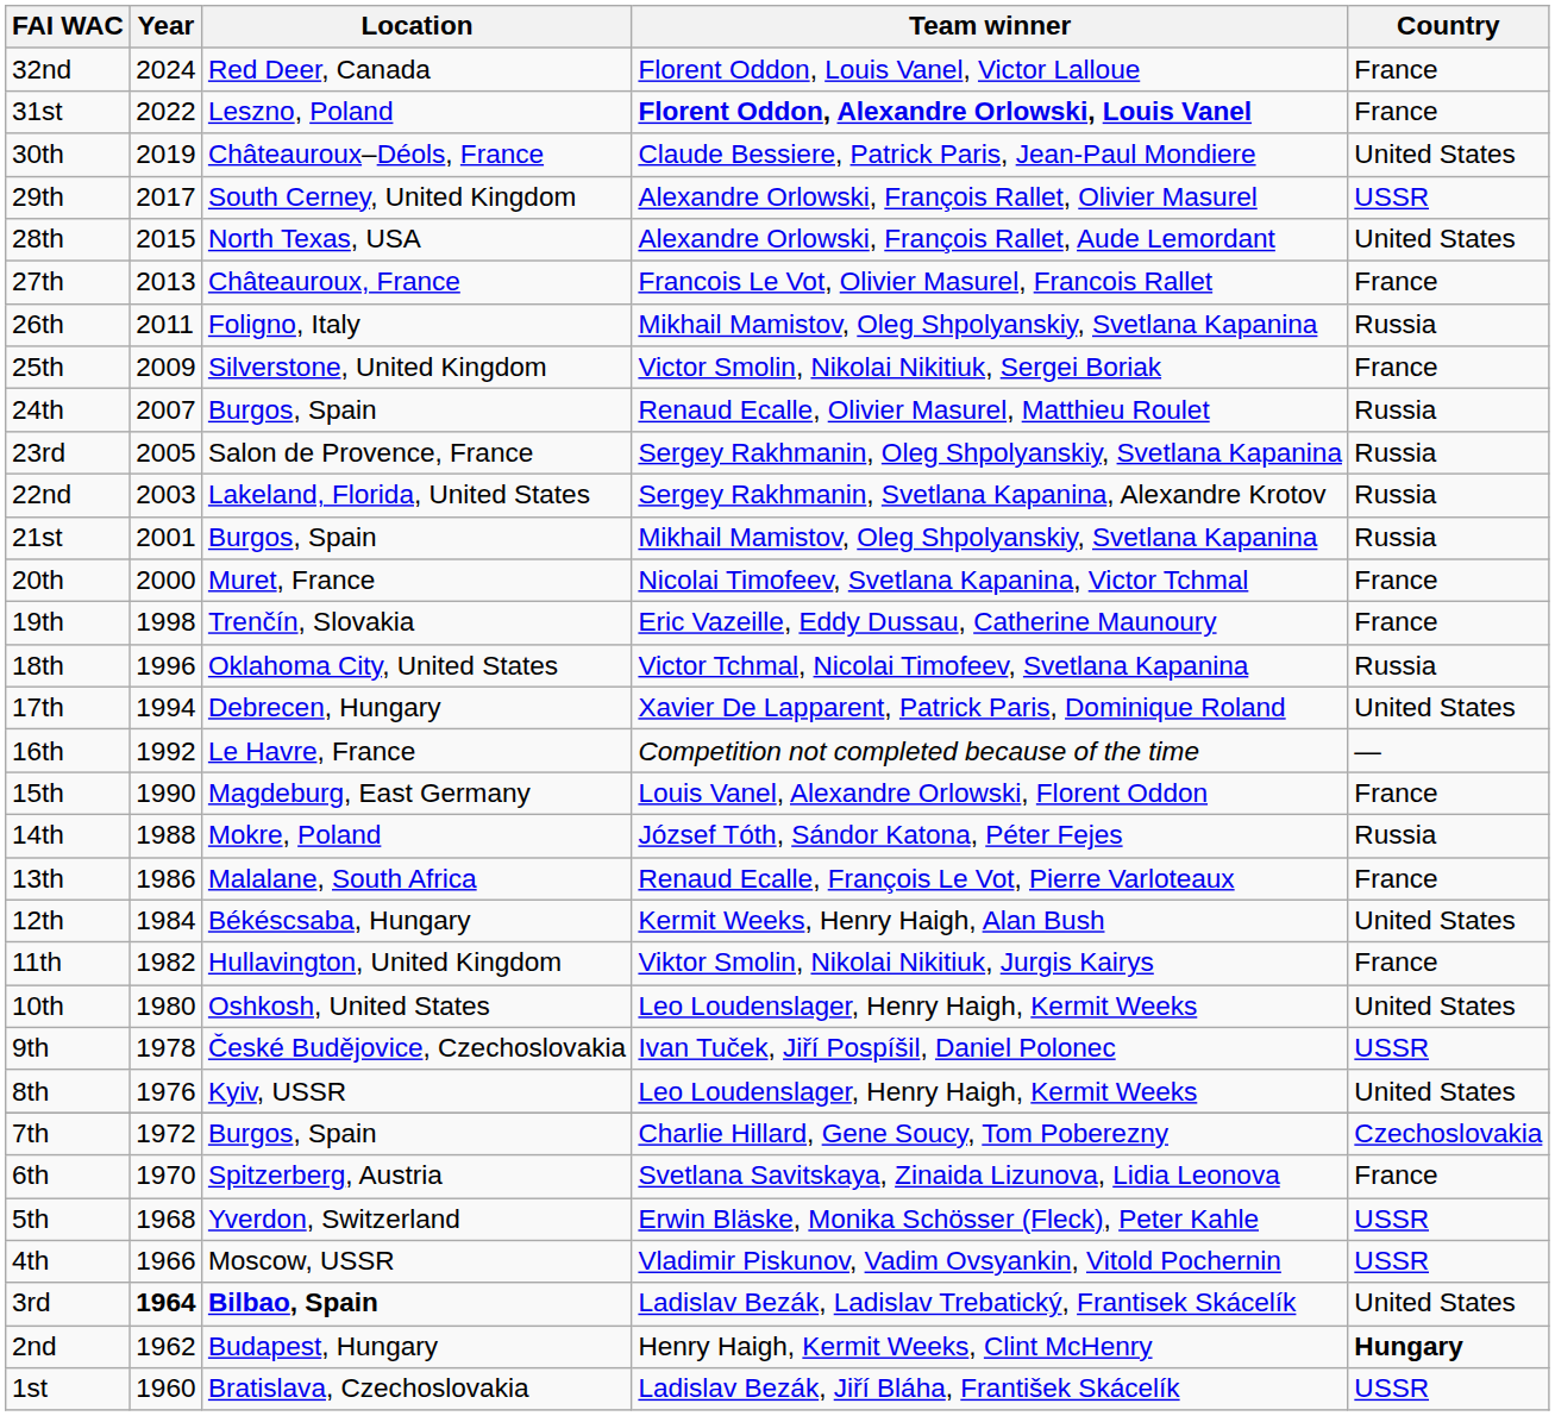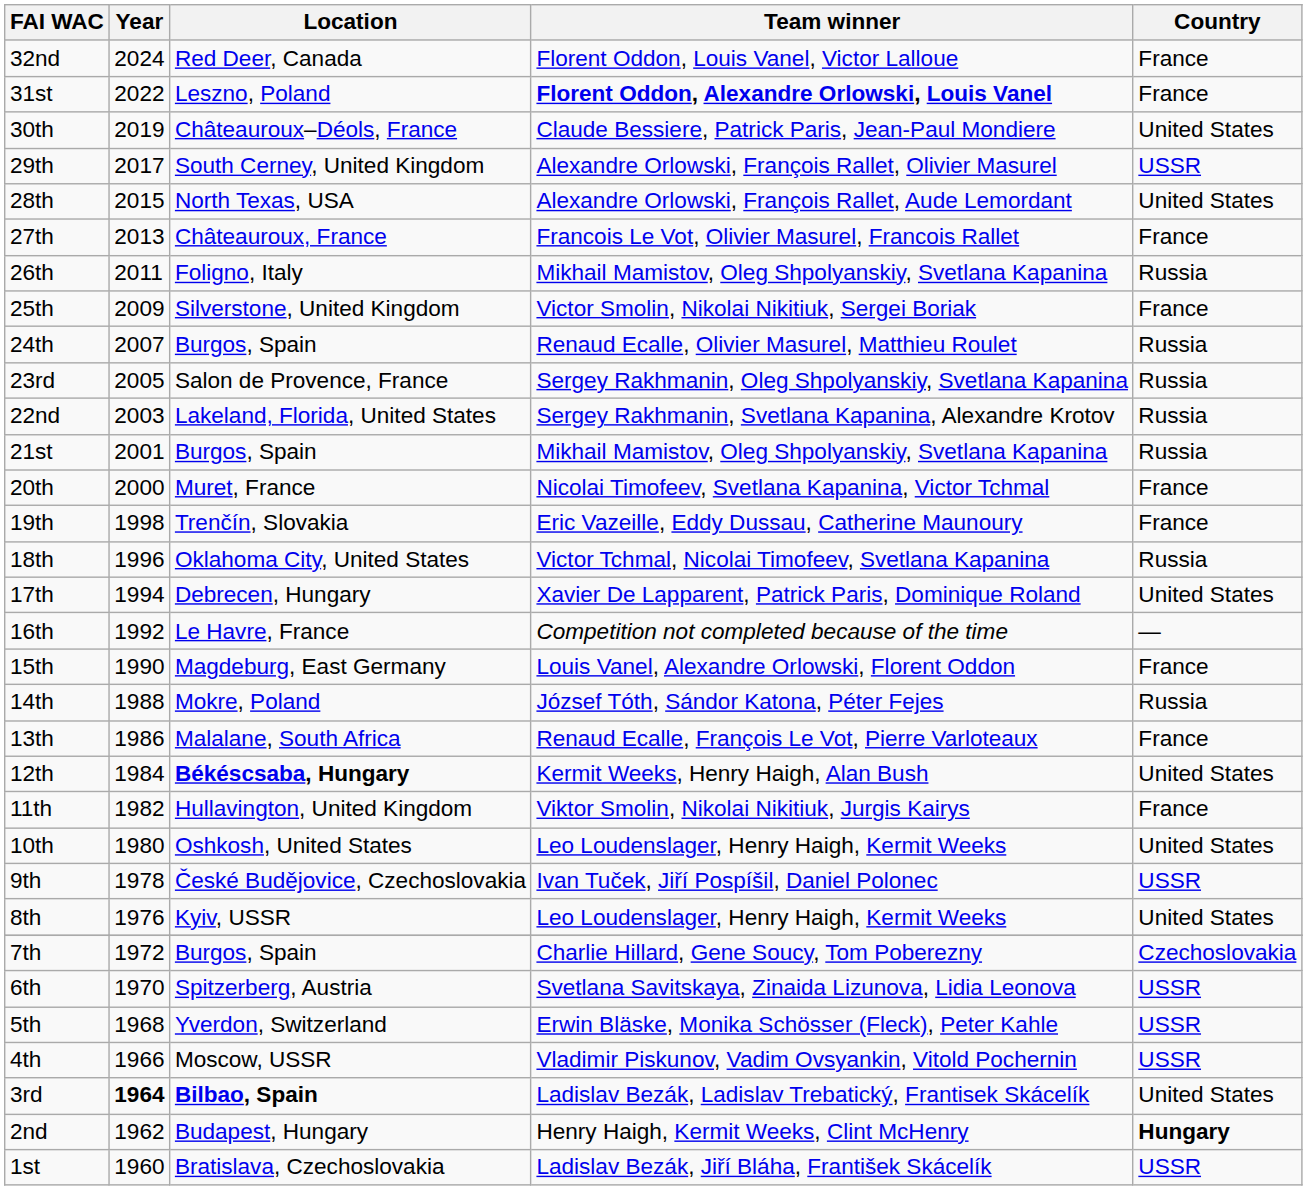12th | Location: normal -> bold
6th | Country: France -> USSR
